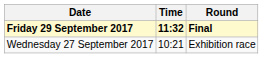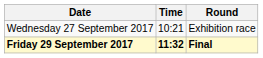rows swapped: Wednesday 27 September 2017 <-> Friday 29 September 2017
